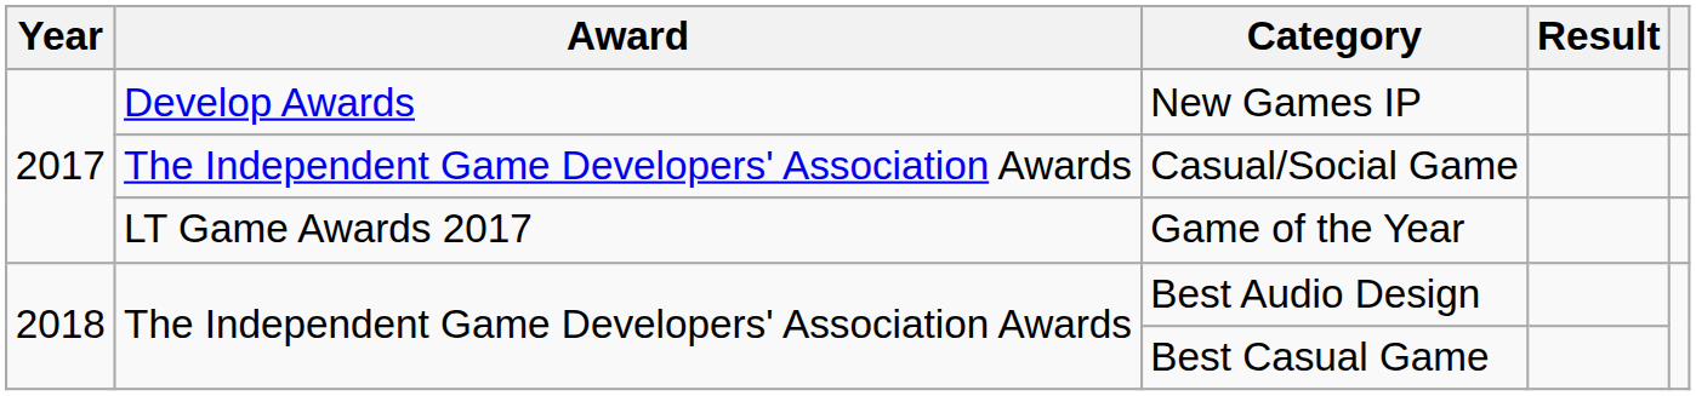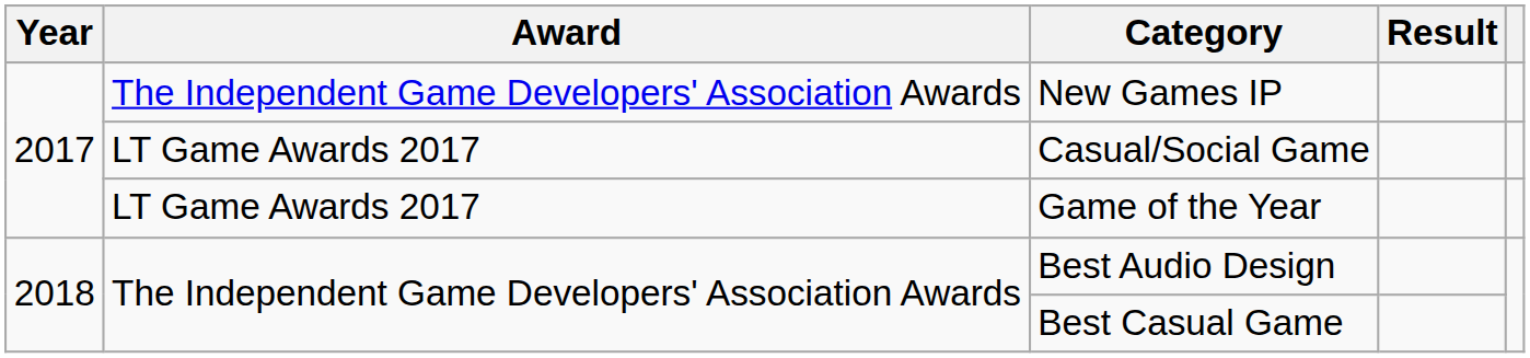New Games IP | Award: Develop Awards -> The Independent Game Developers' Association Awards
Casual/Social Game | Award: The Independent Game Developers' Association Awards -> LT Game Awards 2017
